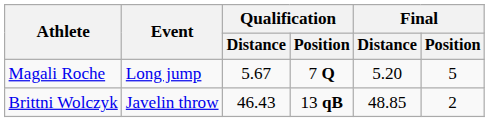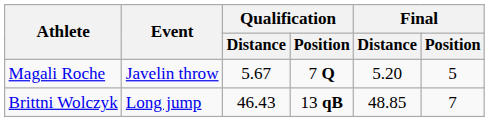Magali Roche | Event: Long jump -> Javelin throw
Brittni Wolczyk | Event: Javelin throw -> Long jump
Brittni Wolczyk | Final / Position: 2 -> 7
